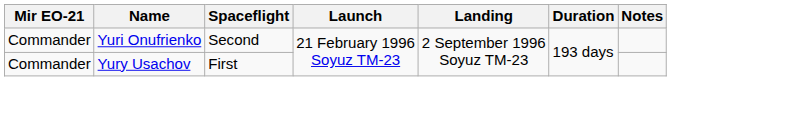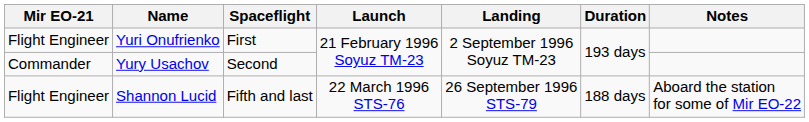Yuri Onufrienko | Mir EO-21: Commander -> Flight Engineer
Yuri Onufrienko | Spaceflight: Second -> First
Yury Usachov | Spaceflight: First -> Second
+ row: Flight Engineer | Shannon Lucid | Fifth and last | 22 March 1996 STS-76 | 26 September 1996 STS-79 | 188 days | Aboard the station for some of Mir EO-22
